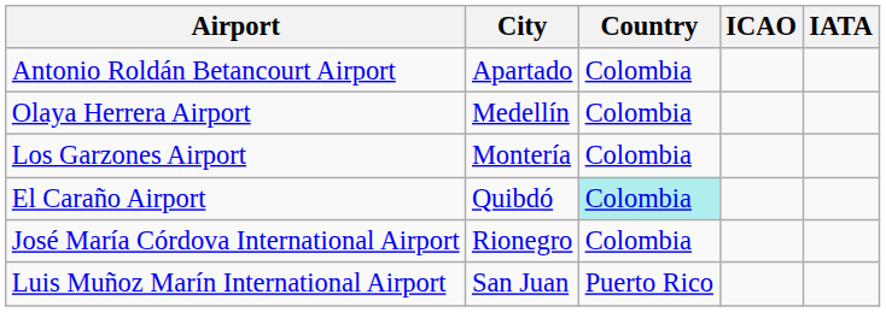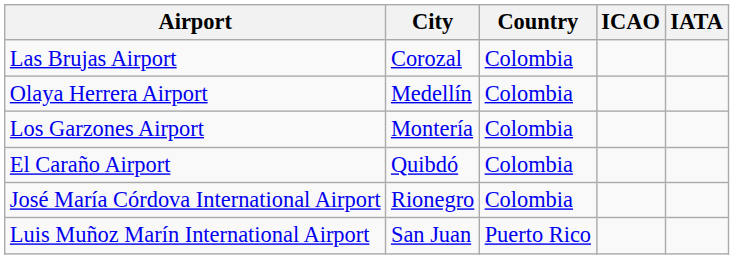- row: Antonio Roldán Betancourt Airport | Apartado | Colombia
+ row: Las Brujas Airport | Corozal | Colombia
El Caraño Airport | Country: paleturquoise background -> no background
